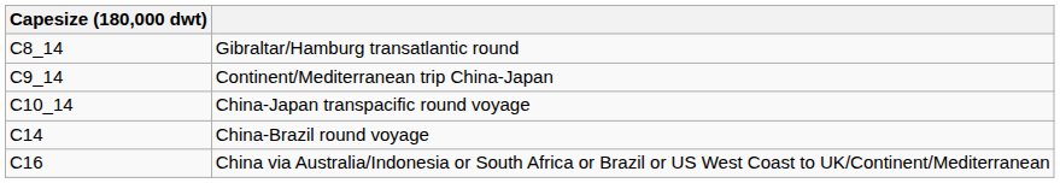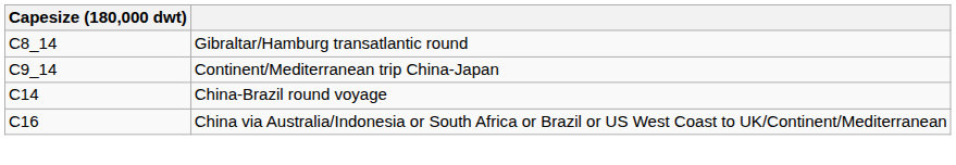- row: C10_14 | China-Japan transpacific round voyage
